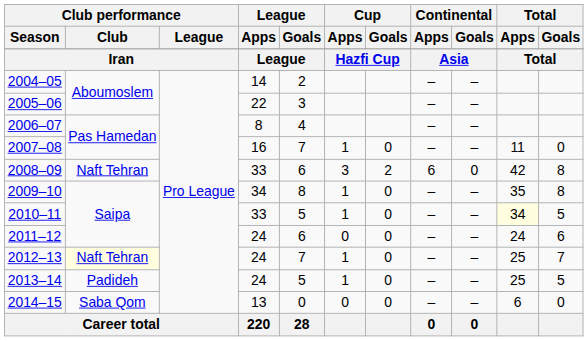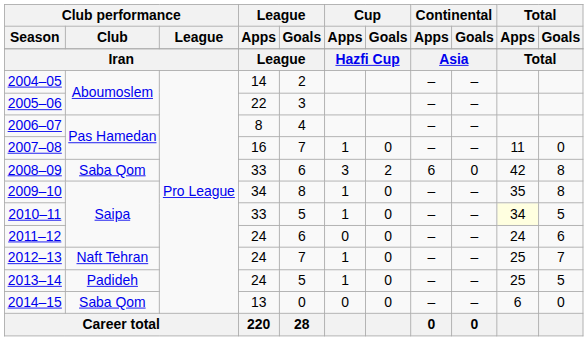2008–09 | Club performance / Club: Naft Tehran -> Saba Qom
2012–13 | Club performance / Club: lightyellow background -> no background
